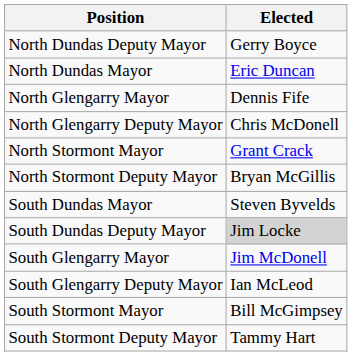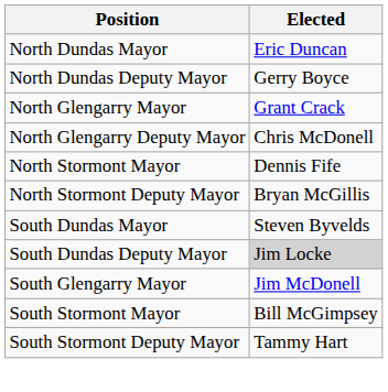rows swapped: North Dundas Mayor <-> North Dundas Deputy Mayor
North Glengarry Mayor | Elected: Dennis Fife -> Grant Crack
North Stormont Mayor | Elected: Grant Crack -> Dennis Fife
- row: South Glengarry Deputy Mayor | Ian McLeod
